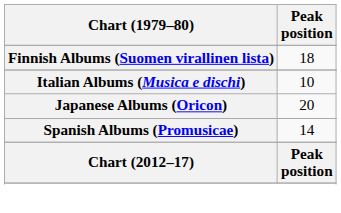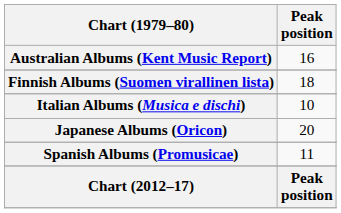+ row: Australian Albums (Kent Music Report) | 16
Spanish Albums (Promusicae) | Peak position: 14 -> 11
